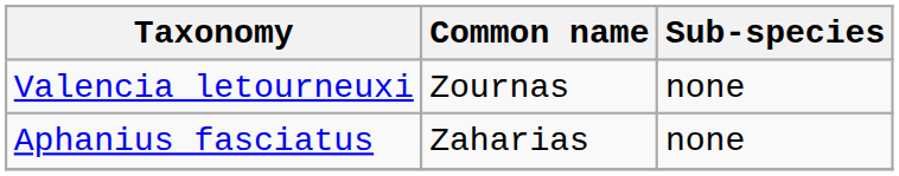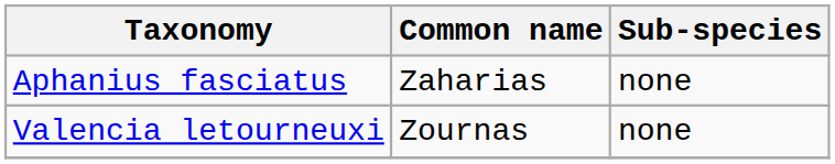rows swapped: Aphanius fasciatus <-> Valencia letourneuxi
